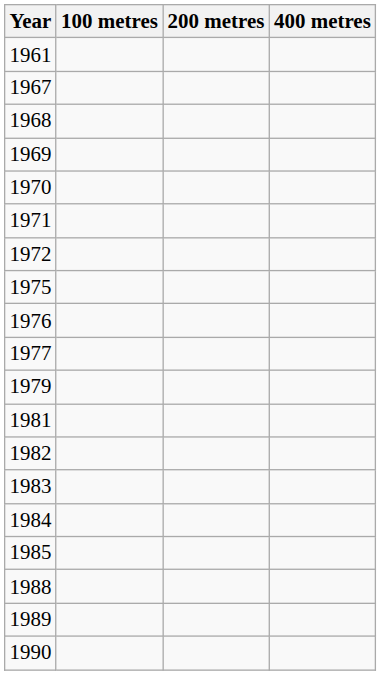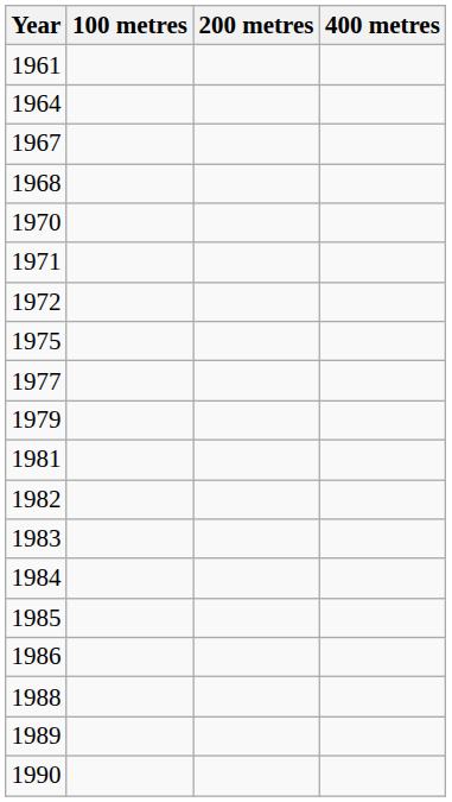+ row: 1964
- row: 1969
- row: 1976
+ row: 1986
